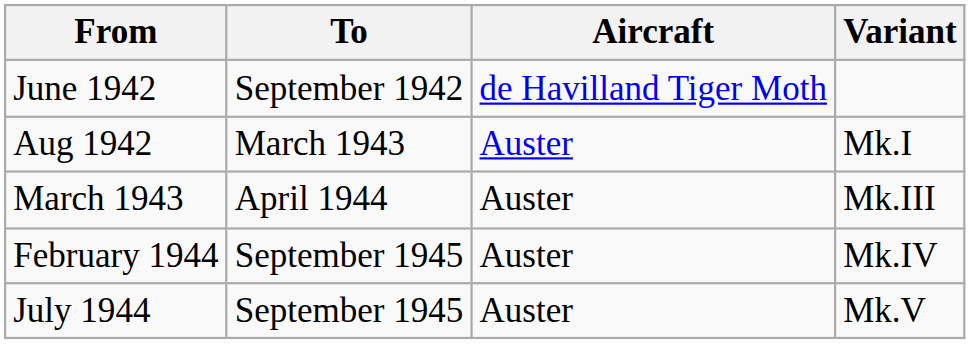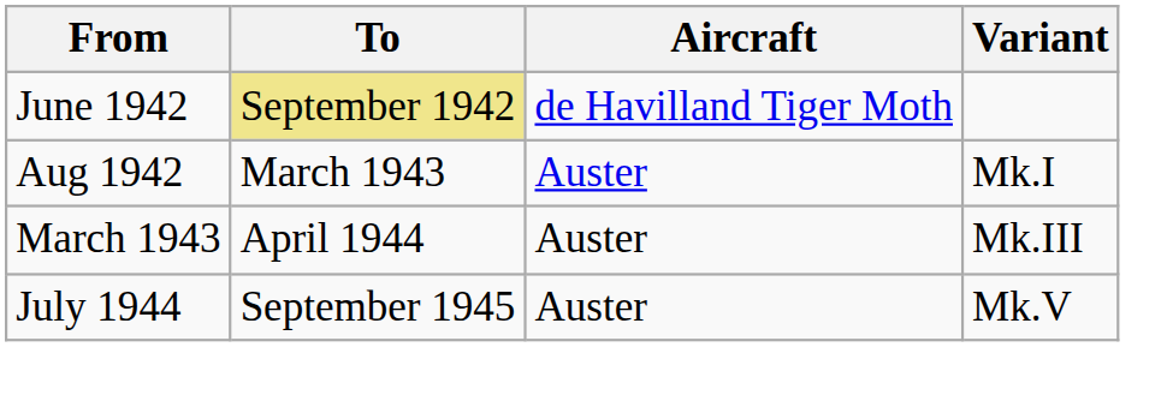June 1942 | To: no background -> khaki background
- row: February 1944 | September 1945 | Auster | Mk.IV
